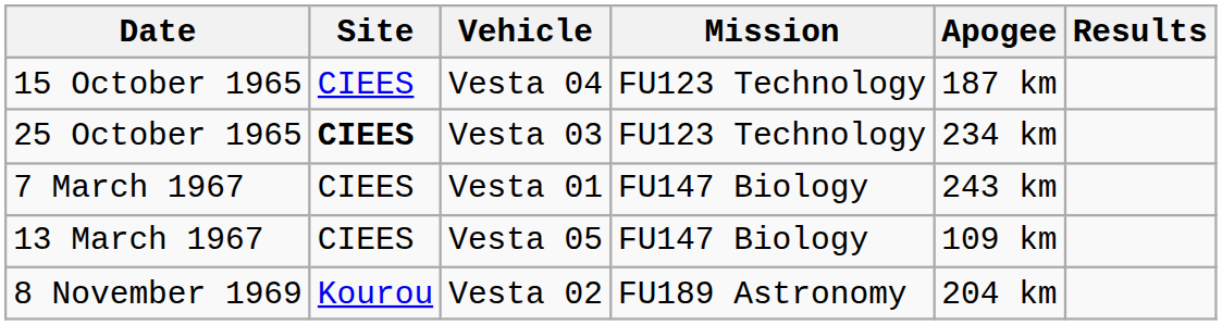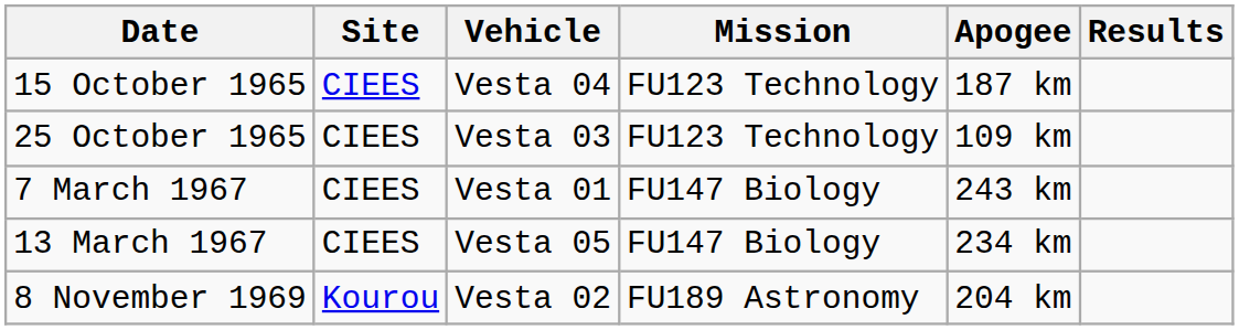25 October 1965 | Site: bold -> normal
25 October 1965 | Apogee: 234 km -> 109 km
13 March 1967 | Apogee: 109 km -> 234 km
